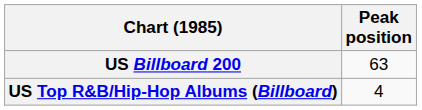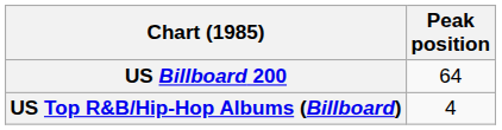US Billboard 200 | Peak position: 63 -> 64
